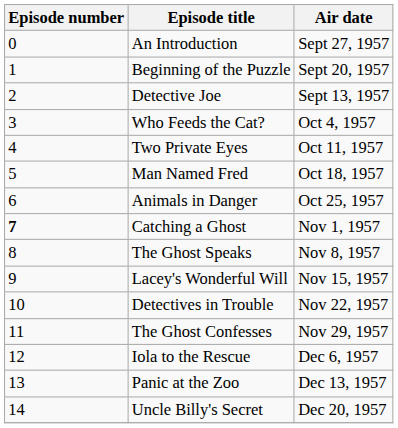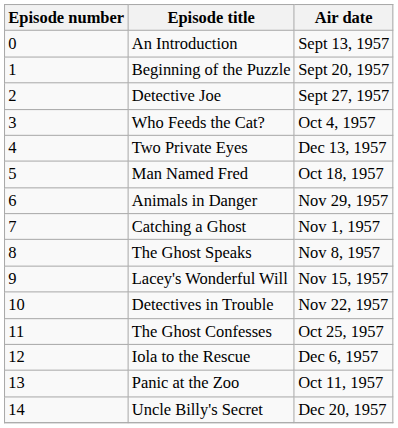An Introduction | Air date: Sept 27, 1957 -> Sept 13, 1957
Detective Joe | Air date: Sept 13, 1957 -> Sept 27, 1957
Two Private Eyes | Air date: Oct 11, 1957 -> Dec 13, 1957
Animals in Danger | Air date: Oct 25, 1957 -> Nov 29, 1957
Catching a Ghost | Episode number: bold -> normal
The Ghost Confesses | Air date: Nov 29, 1957 -> Oct 25, 1957
Panic at the Zoo | Air date: Dec 13, 1957 -> Oct 11, 1957
